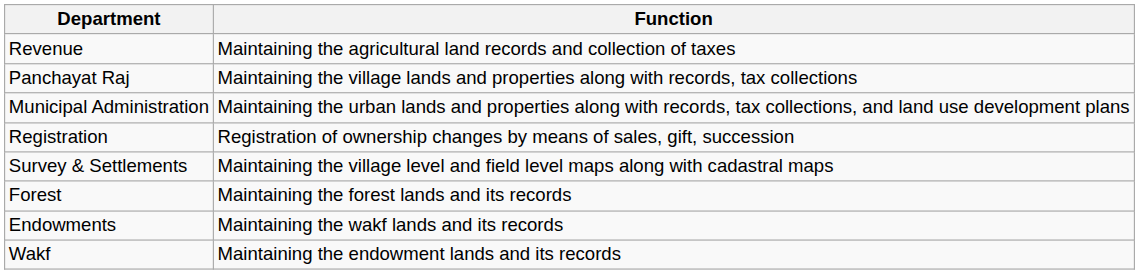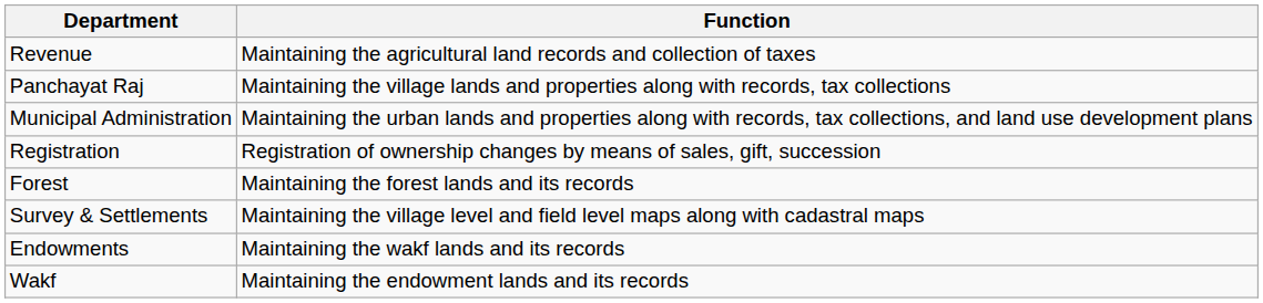rows swapped: Survey & Settlements <-> Forest
